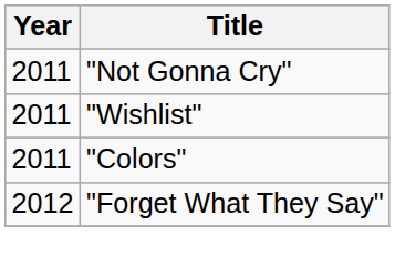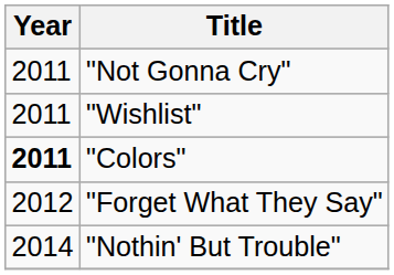"Colors" | Year: normal -> bold
+ row: 2014 | "Nothin' But Trouble"
